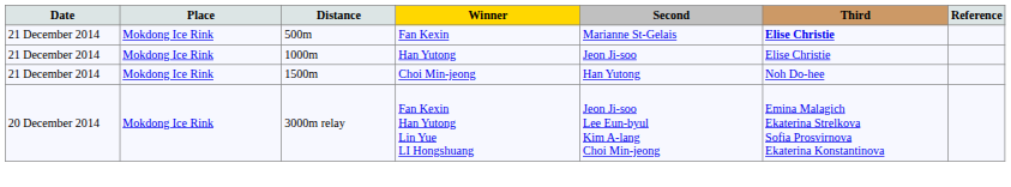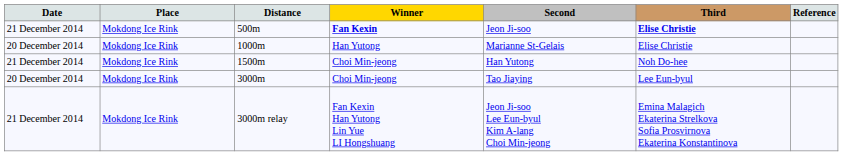500m | Winner: normal -> bold
500m | Second: Marianne St-Gelais -> Jeon Ji-soo
1000m | Date: 21 December 2014 -> 20 December 2014
1000m | Second: Jeon Ji-soo -> Marianne St-Gelais
+ row: 20 December 2014 | Mokdong Ice Rink | 3000m | Choi Min-jeong | Tao Jiaying | Lee Eun-byul
3000m relay | Date: 20 December 2014 -> 21 December 2014
